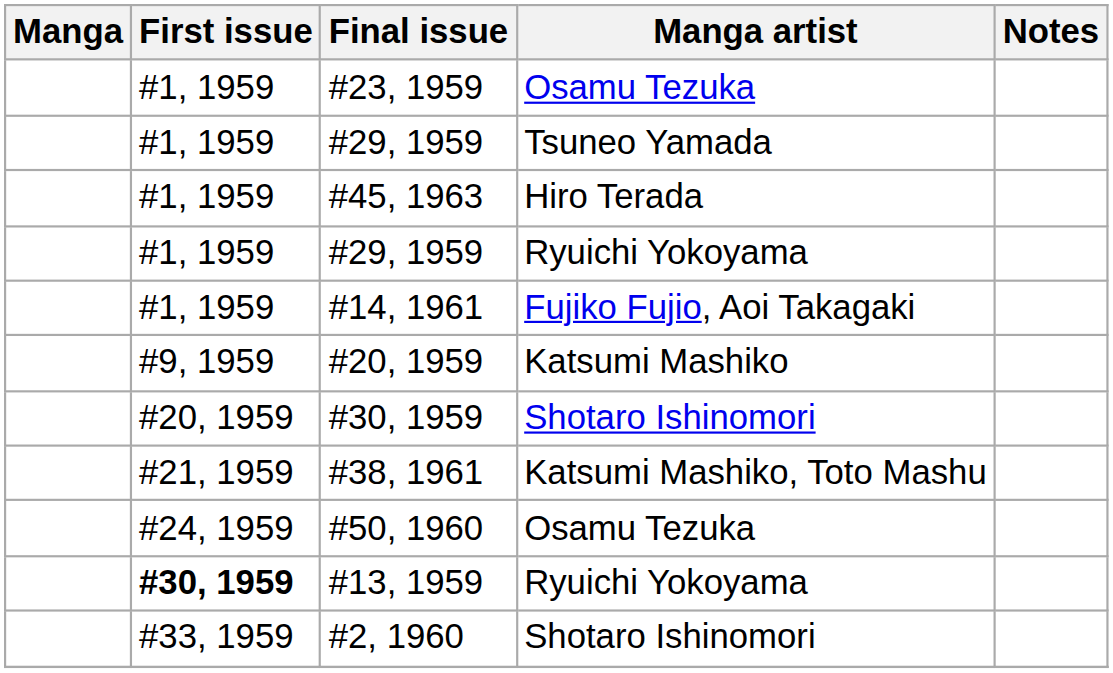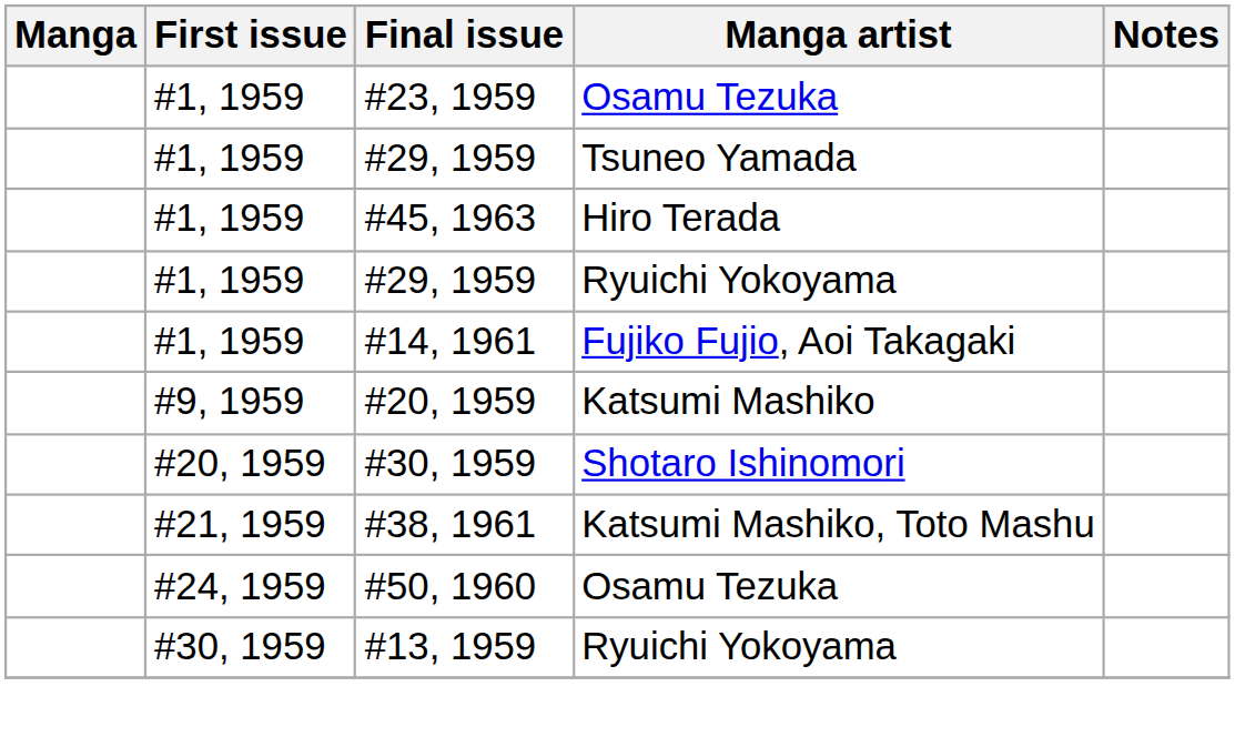#13, 1959 | First issue: bold -> normal
- row: #33, 1959 | #2, 1960 | Shotaro Ishinomori
